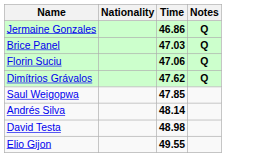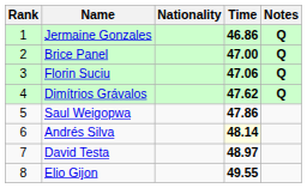+ column: Rank | 1 | 2 | 3 | 4 | 5 | 6 | 7 | 8
Brice Panel | Time: 47.03 -> 47.00
Saul Weigopwa | Time: 47.85 -> 47.86
Andrés Silva | Time: no background -> lightyellow background
David Testa | Time: 48.98 -> 48.97
